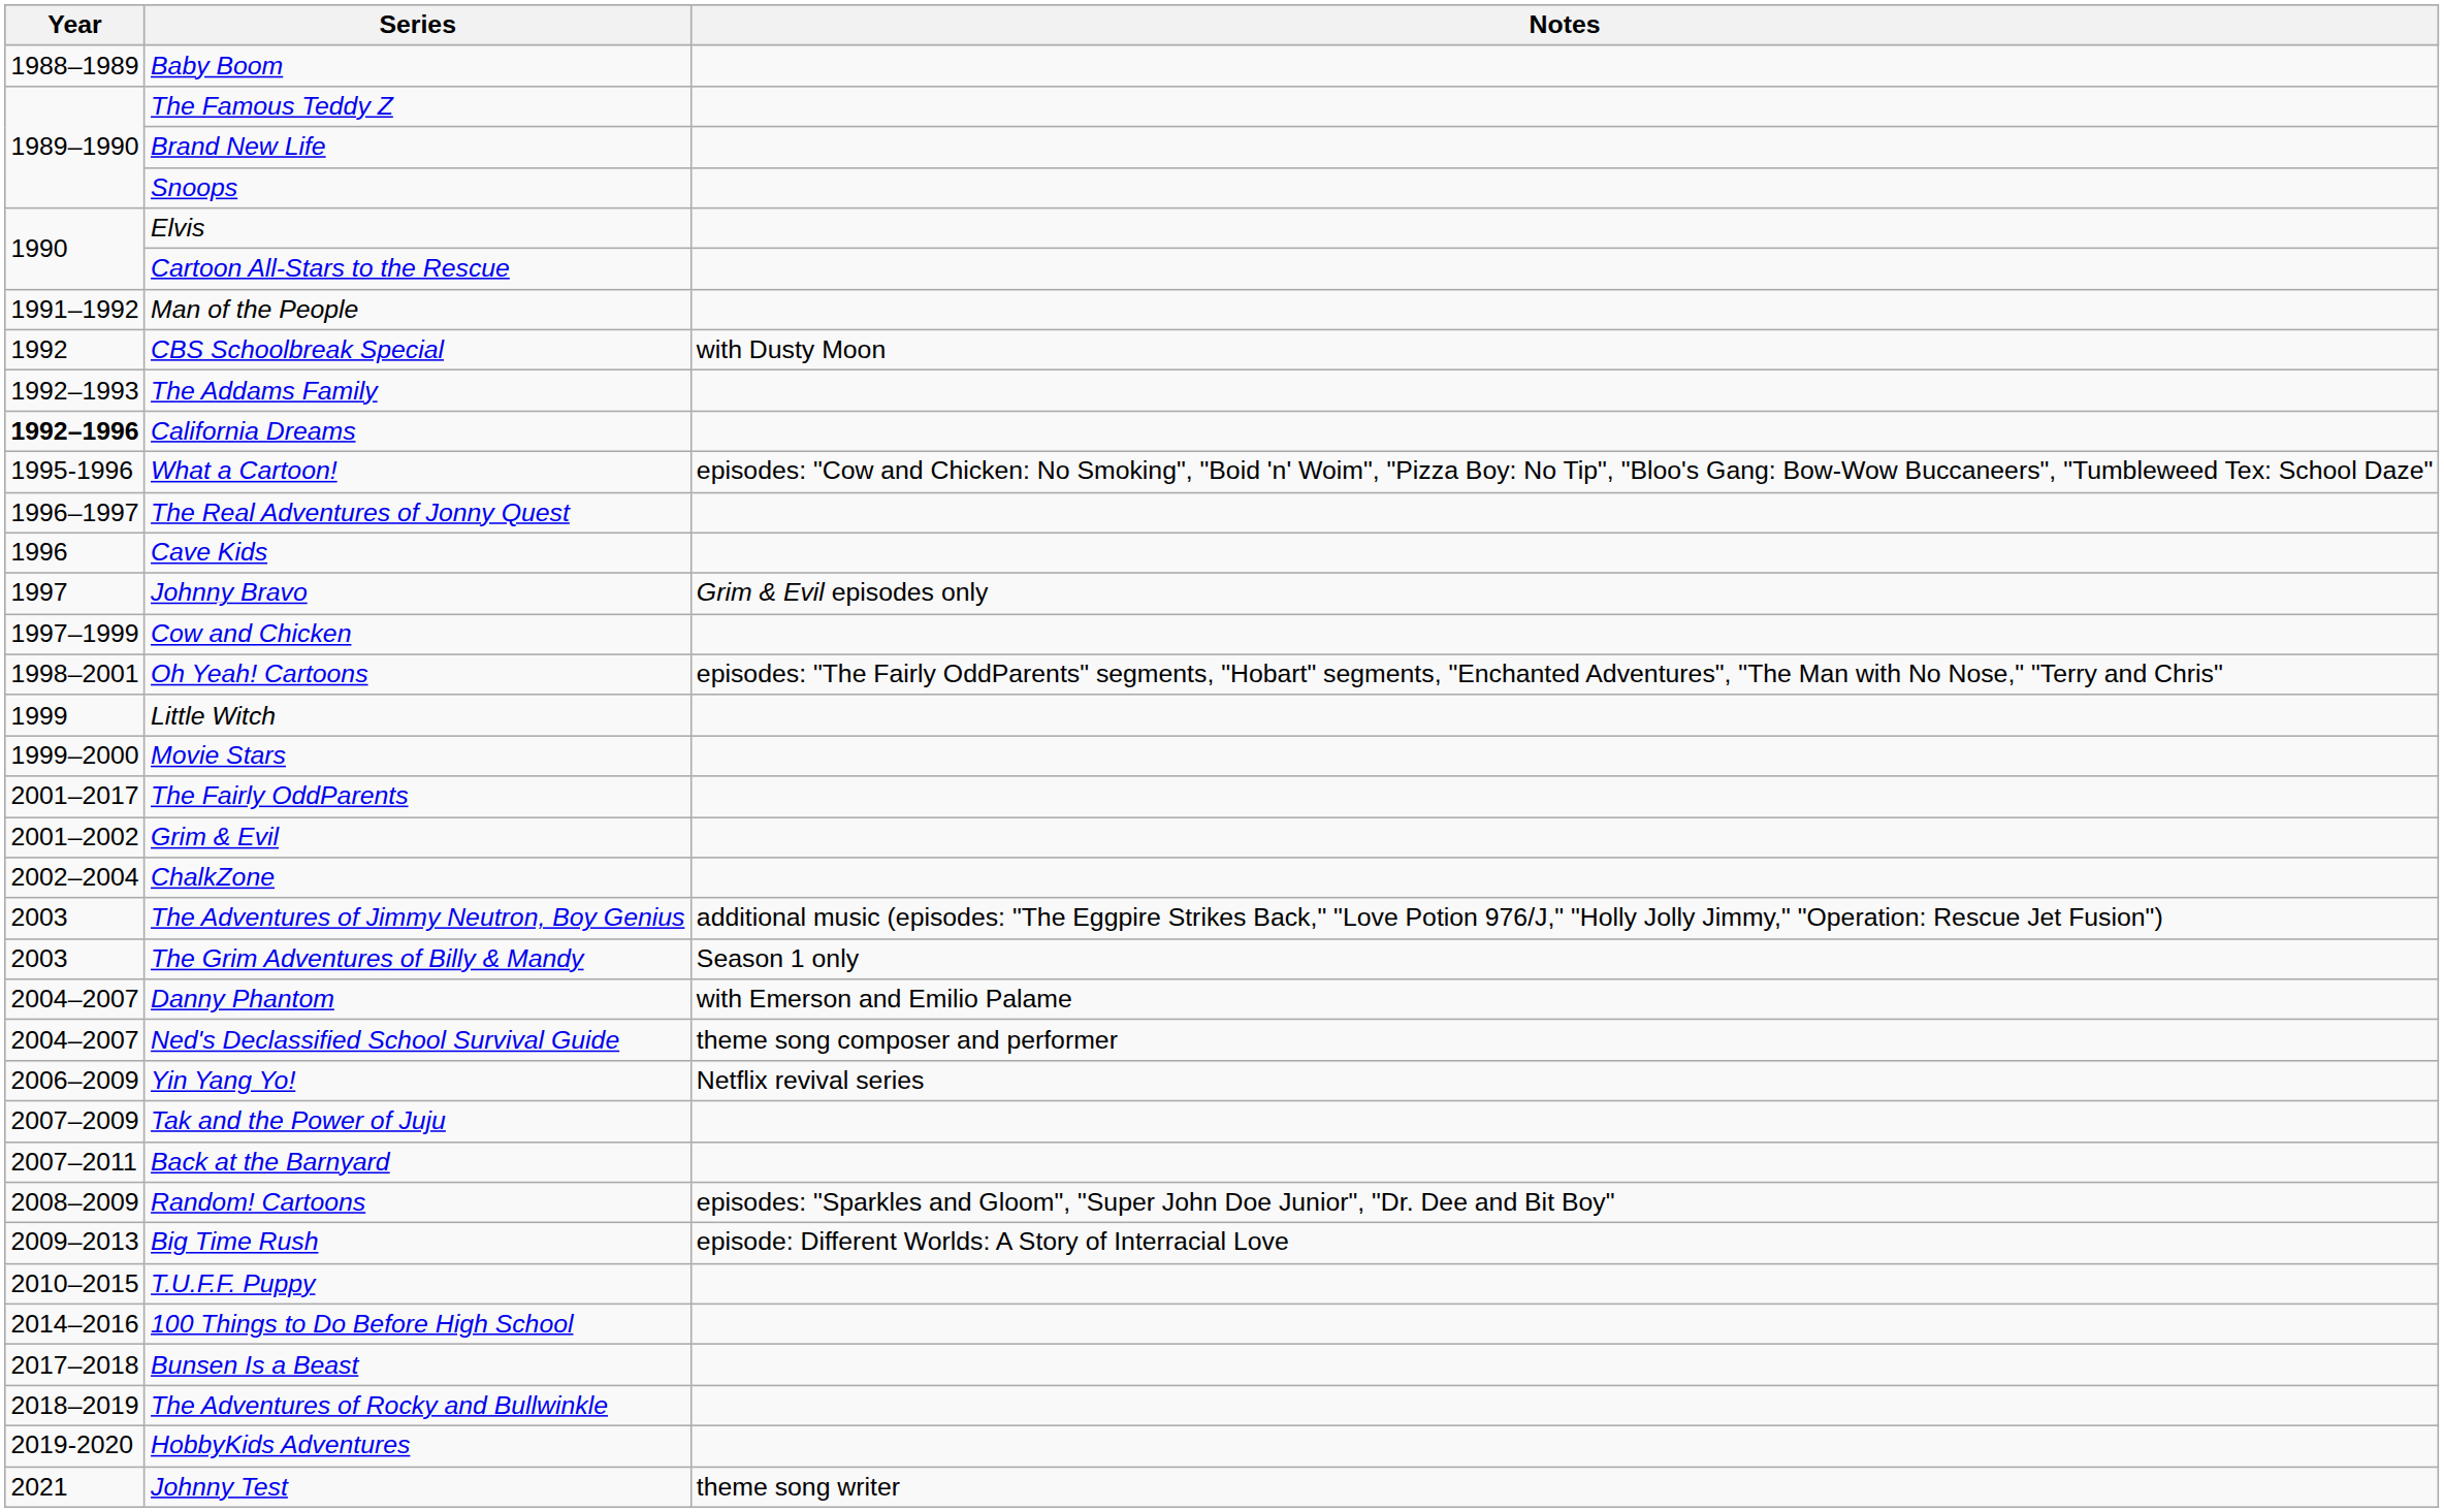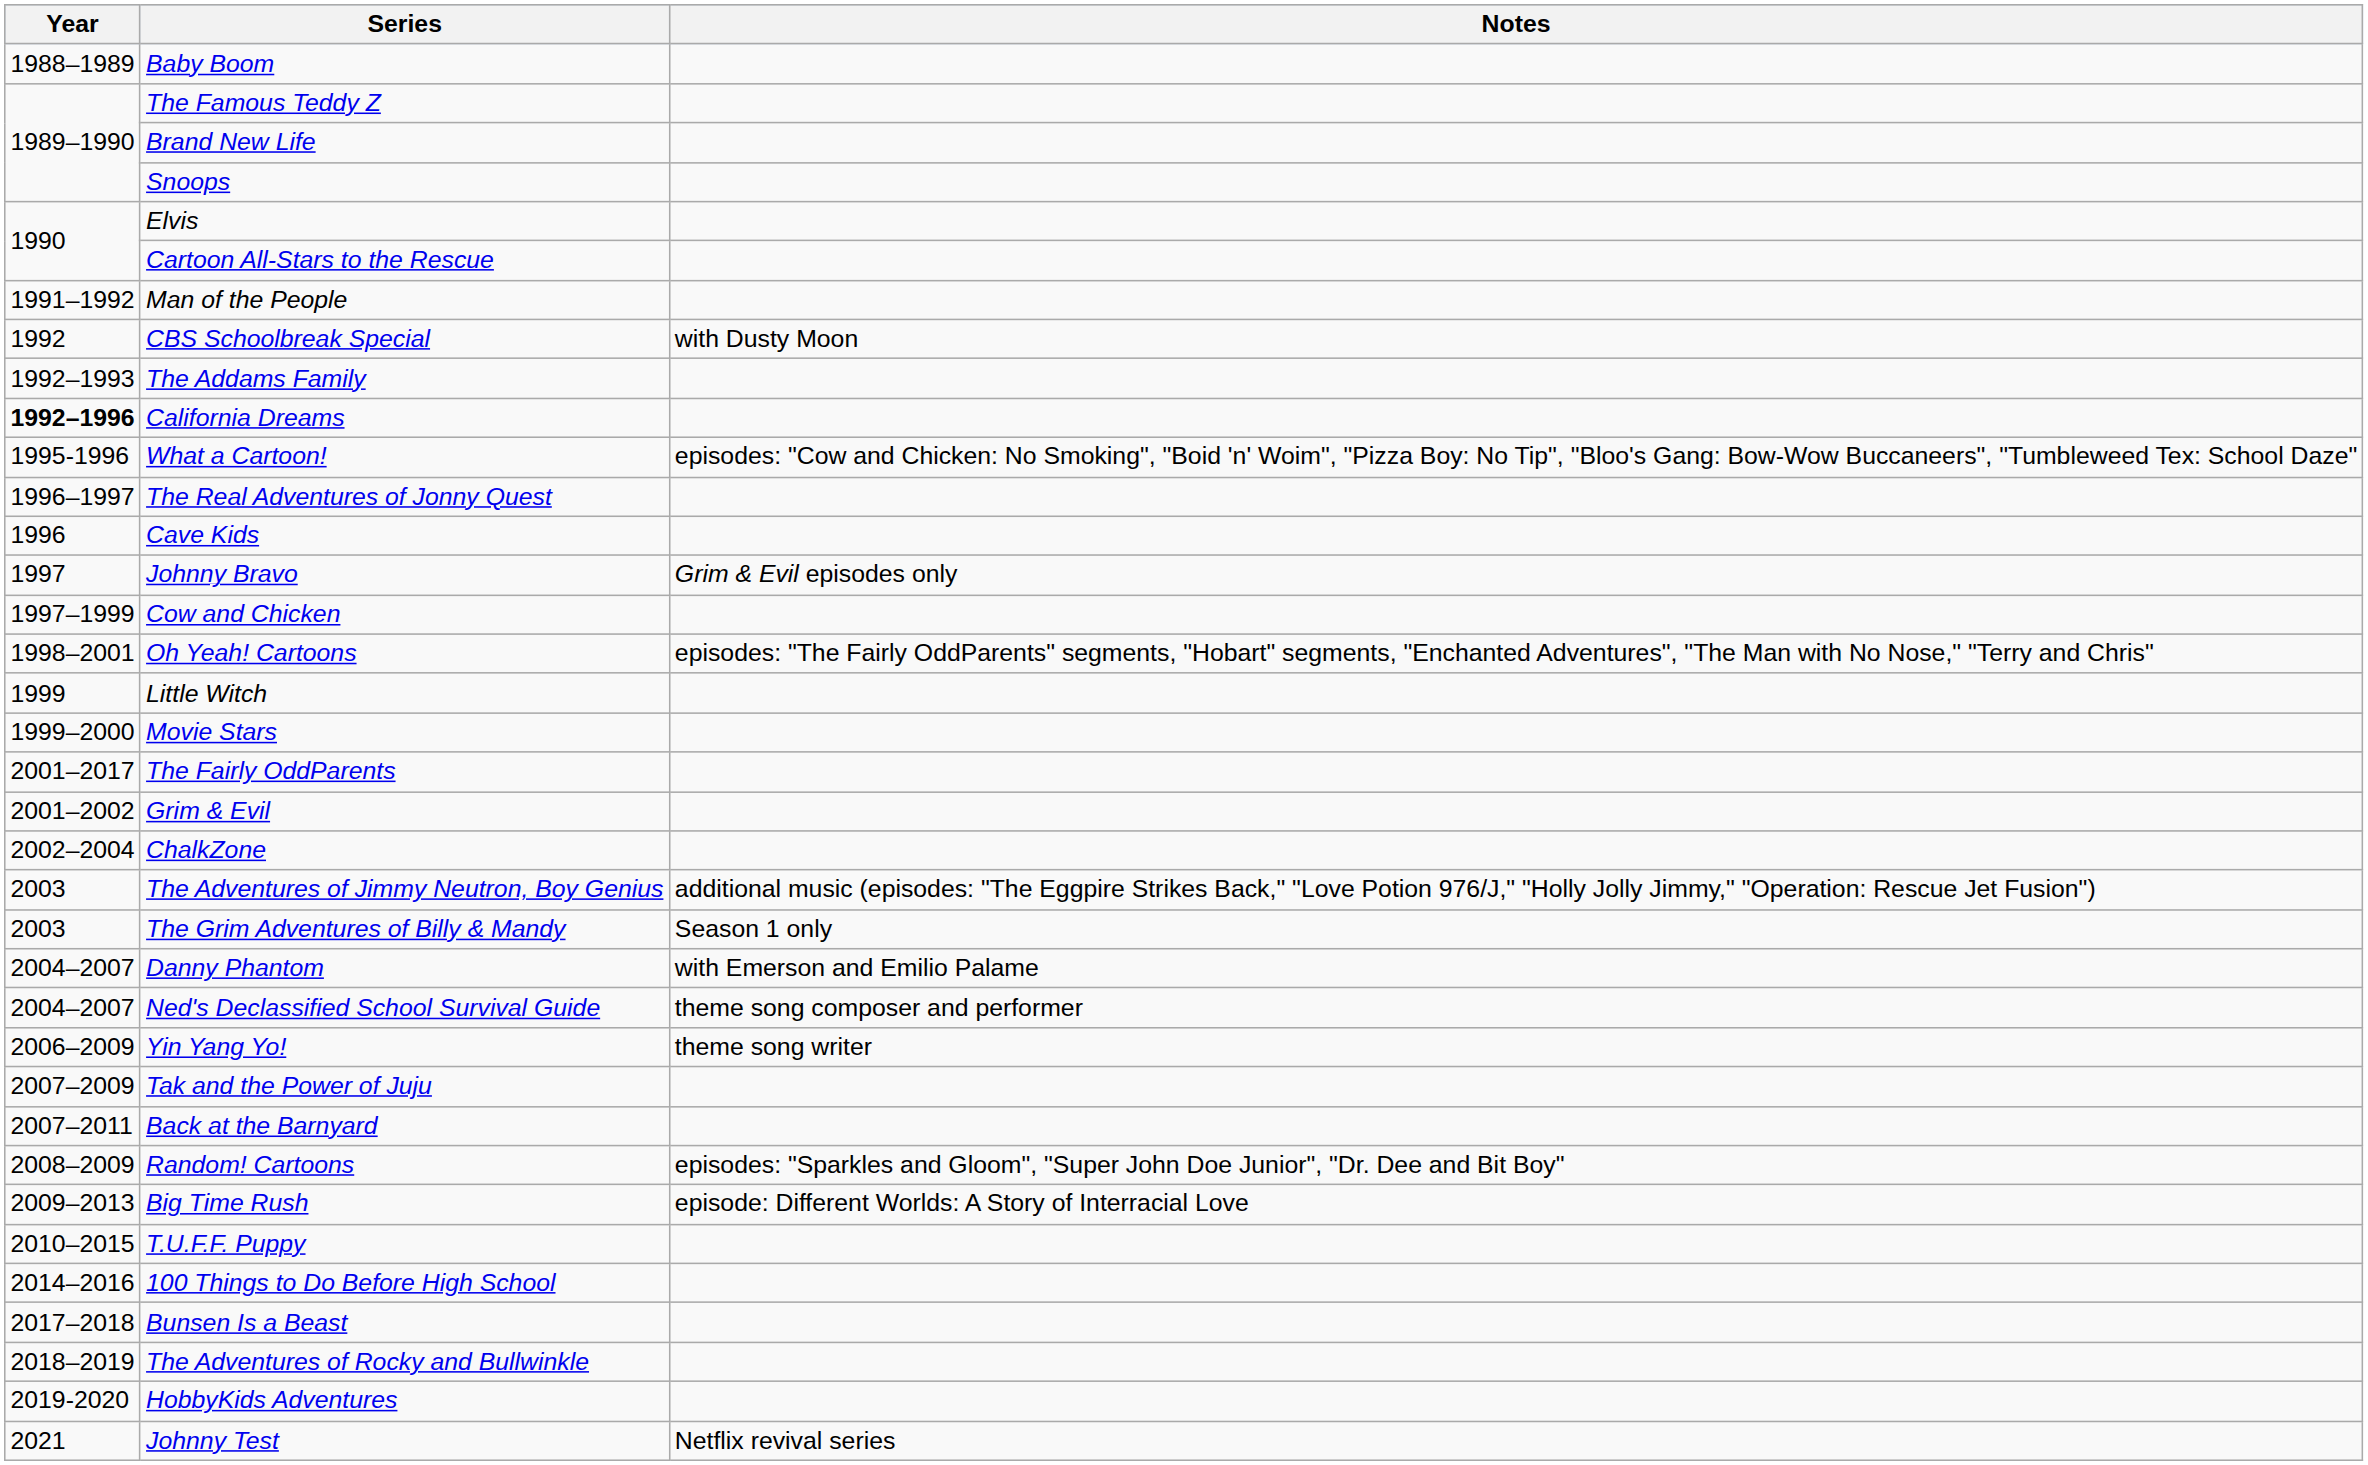Yin Yang Yo! | Notes: Netflix revival series -> theme song writer
Johnny Test | Notes: theme song writer -> Netflix revival series
